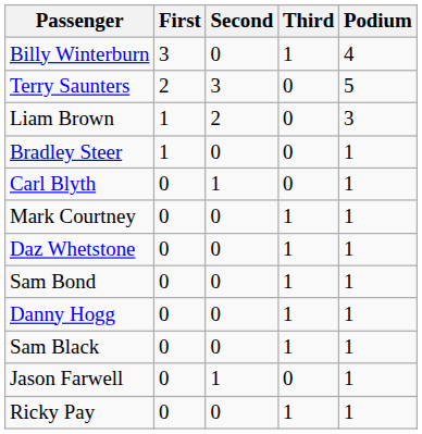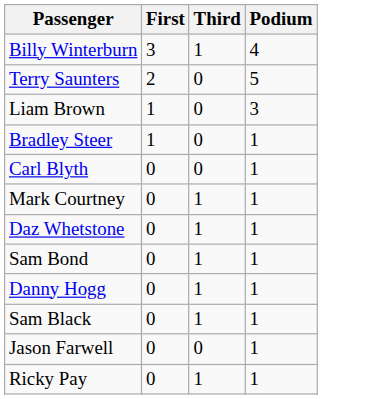- column: Second | 0 | 3 | 2 | 0 | 1 | 0 | 0 | 0 | 0 | 0 | 1 | 0
